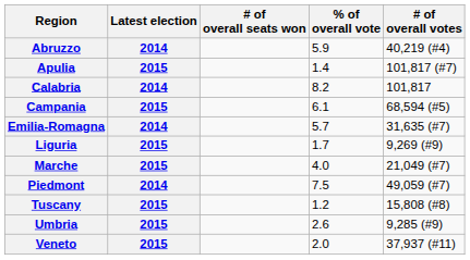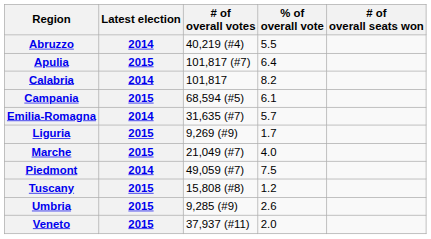columns swapped: # of overall votes <-> # of overall seats won
Abruzzo | % of overall vote: 5.9 -> 5.5
Apulia | % of overall vote: 1.4 -> 6.4
